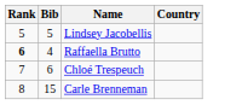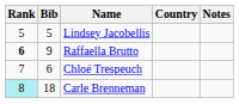+ column: Notes
Raffaella Brutto | Bib: 4 -> 9
Carle Brenneman | Rank: no background -> paleturquoise background
Carle Brenneman | Bib: 15 -> 18
